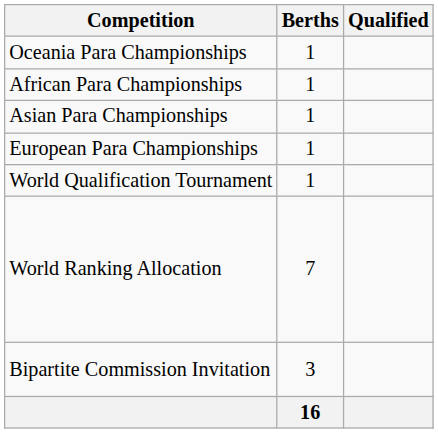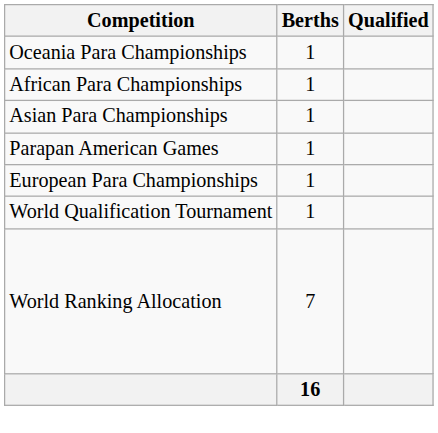+ row: Parapan American Games | 1
- row: Bipartite Commission Invitation | 3
